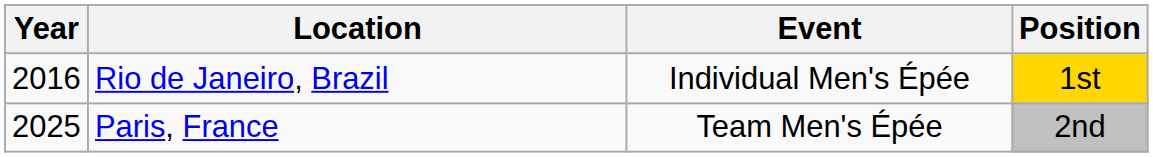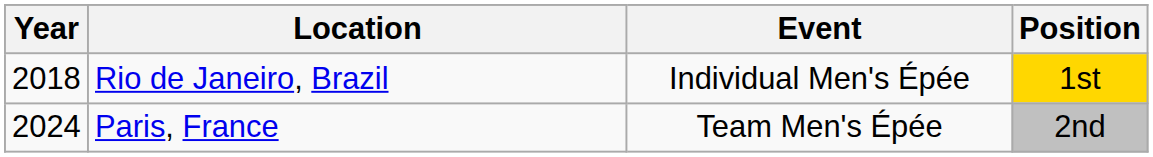Rio de Janeiro, Brazil | Year: 2016 -> 2018
Paris, France | Year: 2025 -> 2024
